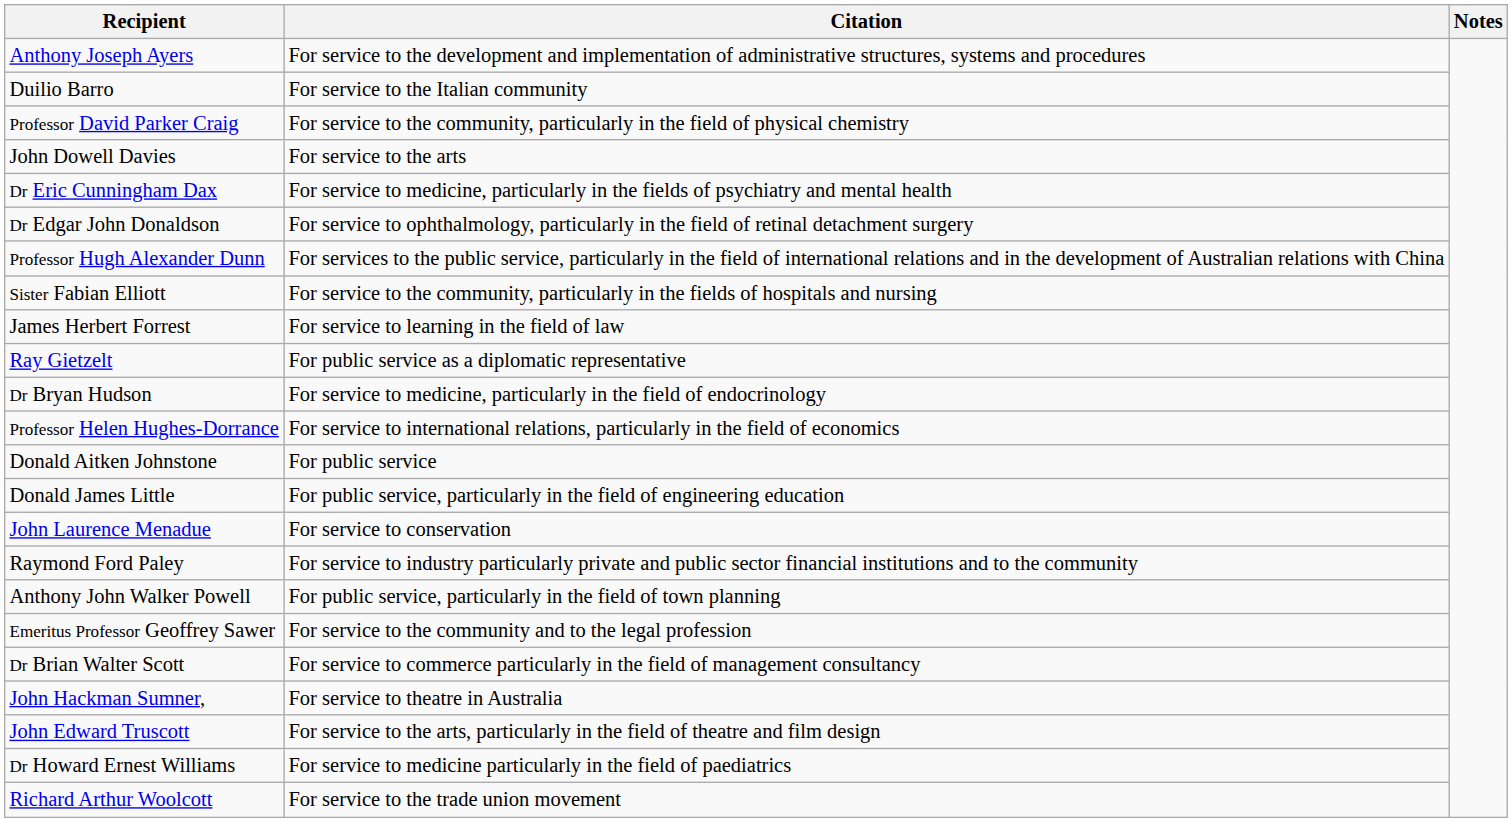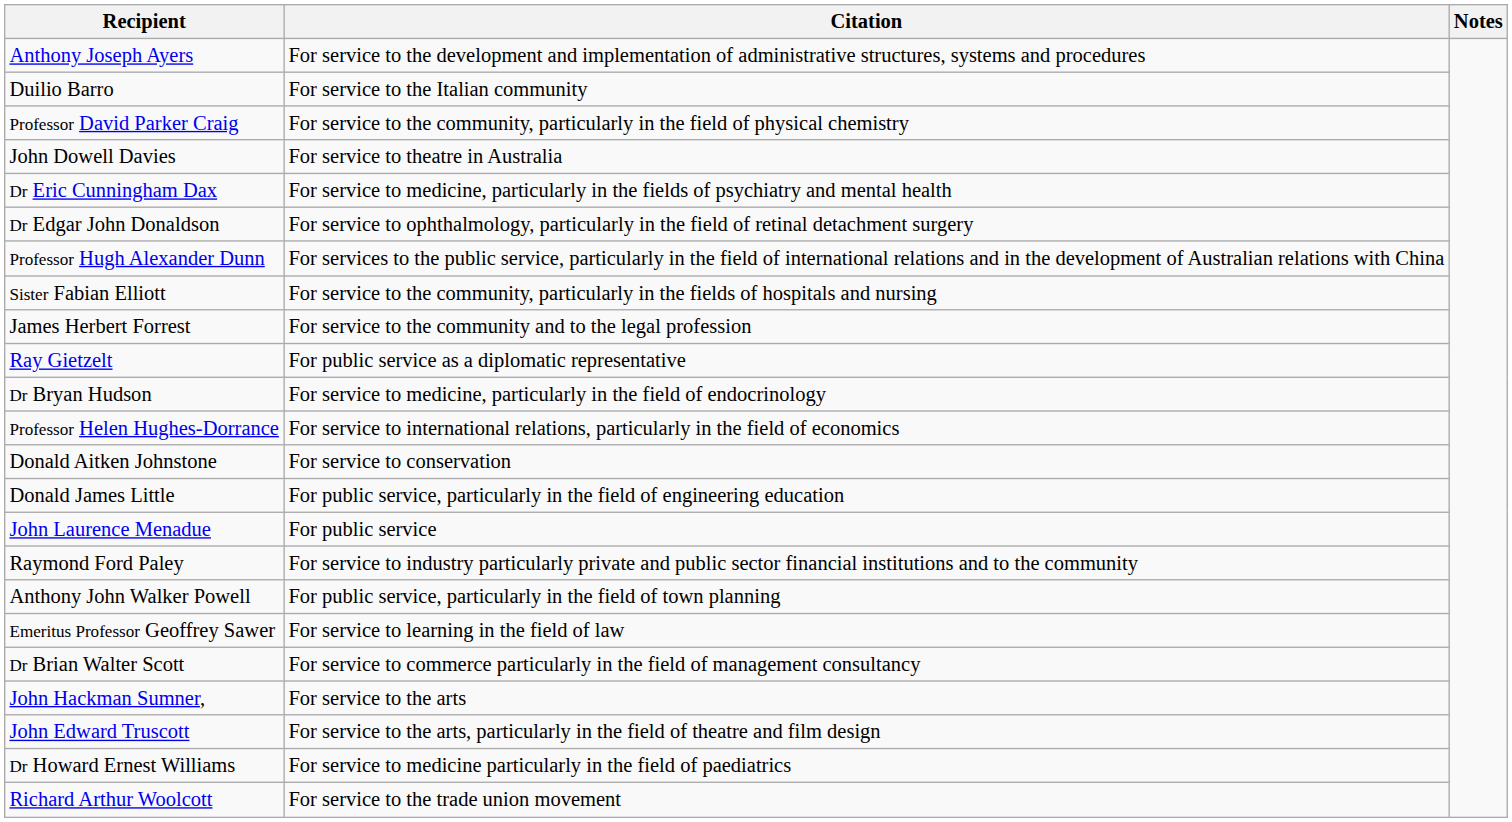John Dowell Davies | Citation: For service to the arts -> For service to theatre in Australia
James Herbert Forrest | Citation: For service to learning in the field of law -> For service to the community and to the legal profession
Donald Aitken Johnstone | Citation: For public service -> For service to conservation
John Laurence Menadue | Citation: For service to conservation -> For public service
Emeritus Professor Geoffrey Sawer | Citation: For service to the community and to the legal profession -> For service to learning in the field of law
John Hackman Sumner, | Citation: For service to theatre in Australia -> For service to the arts
